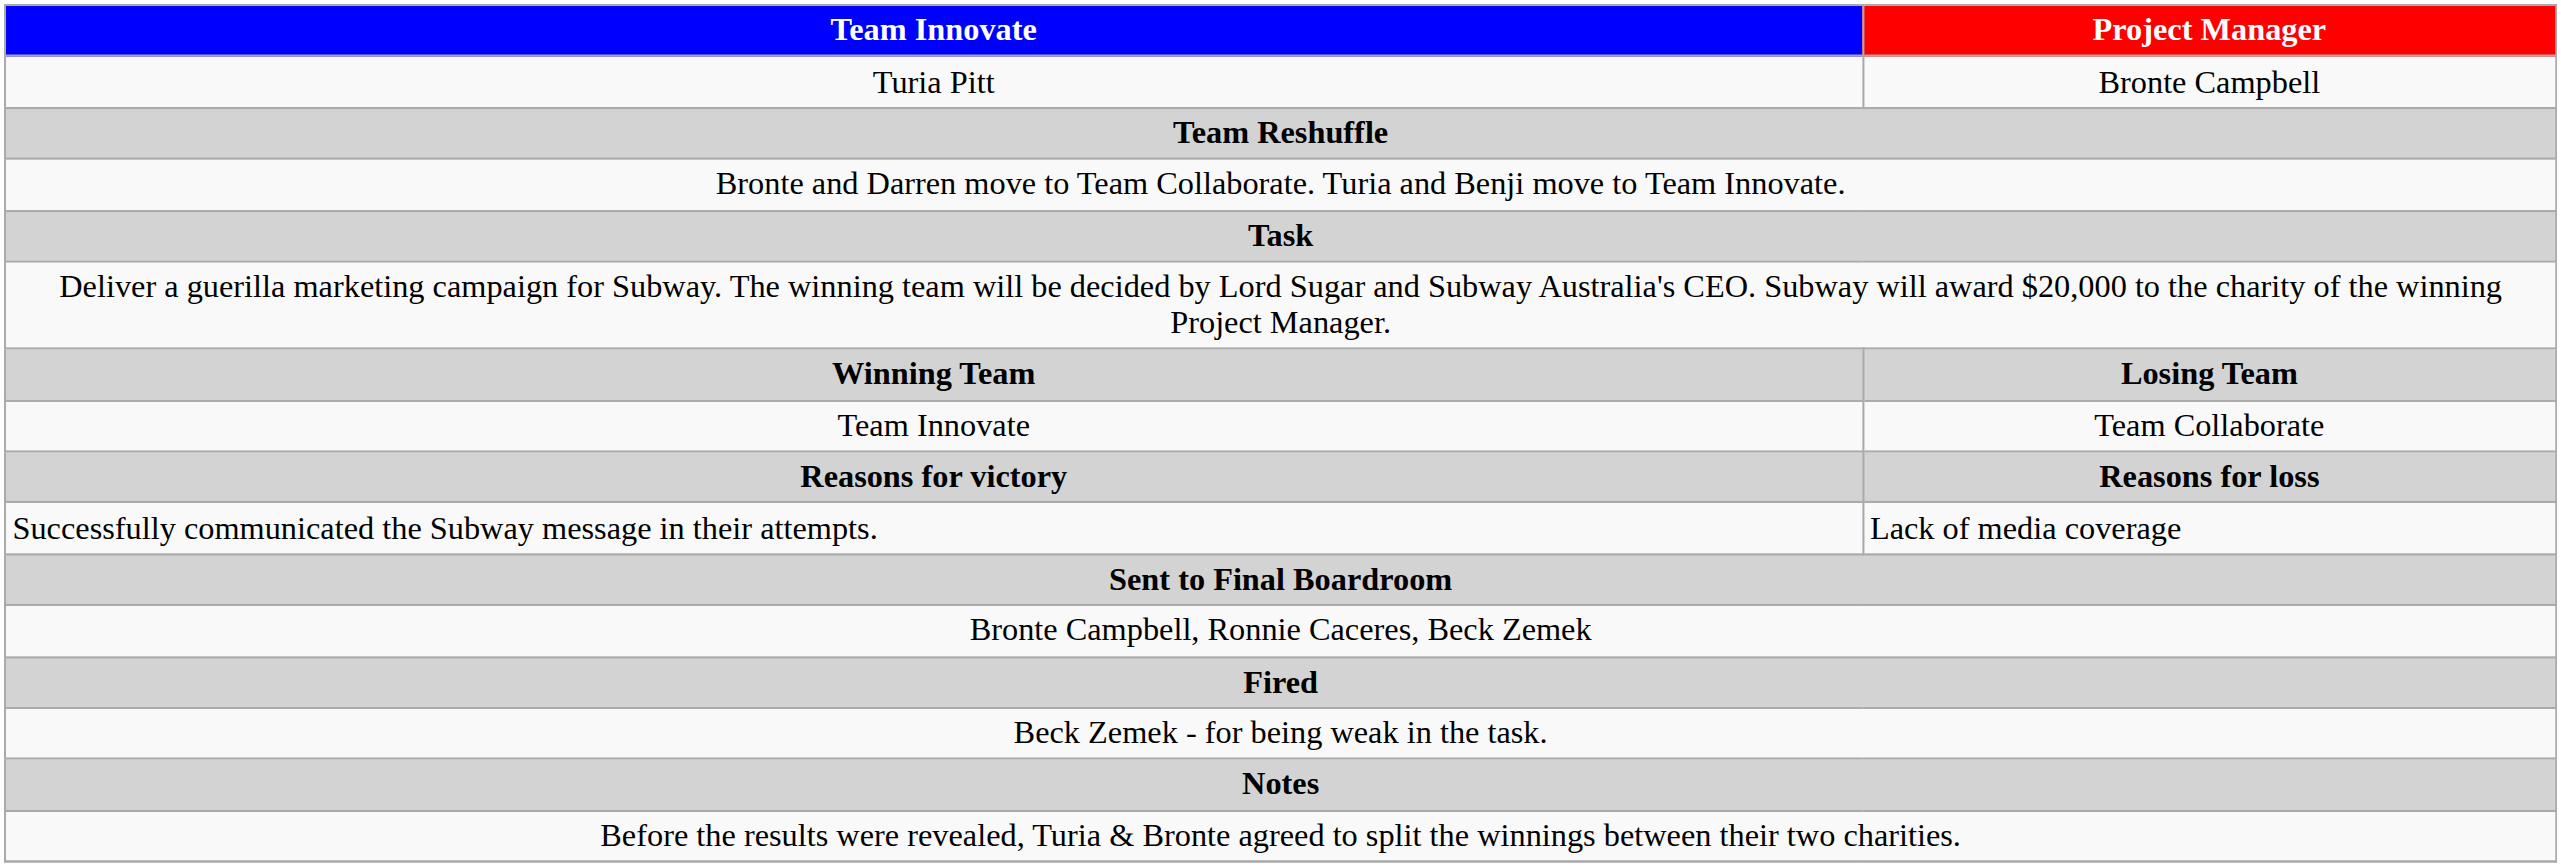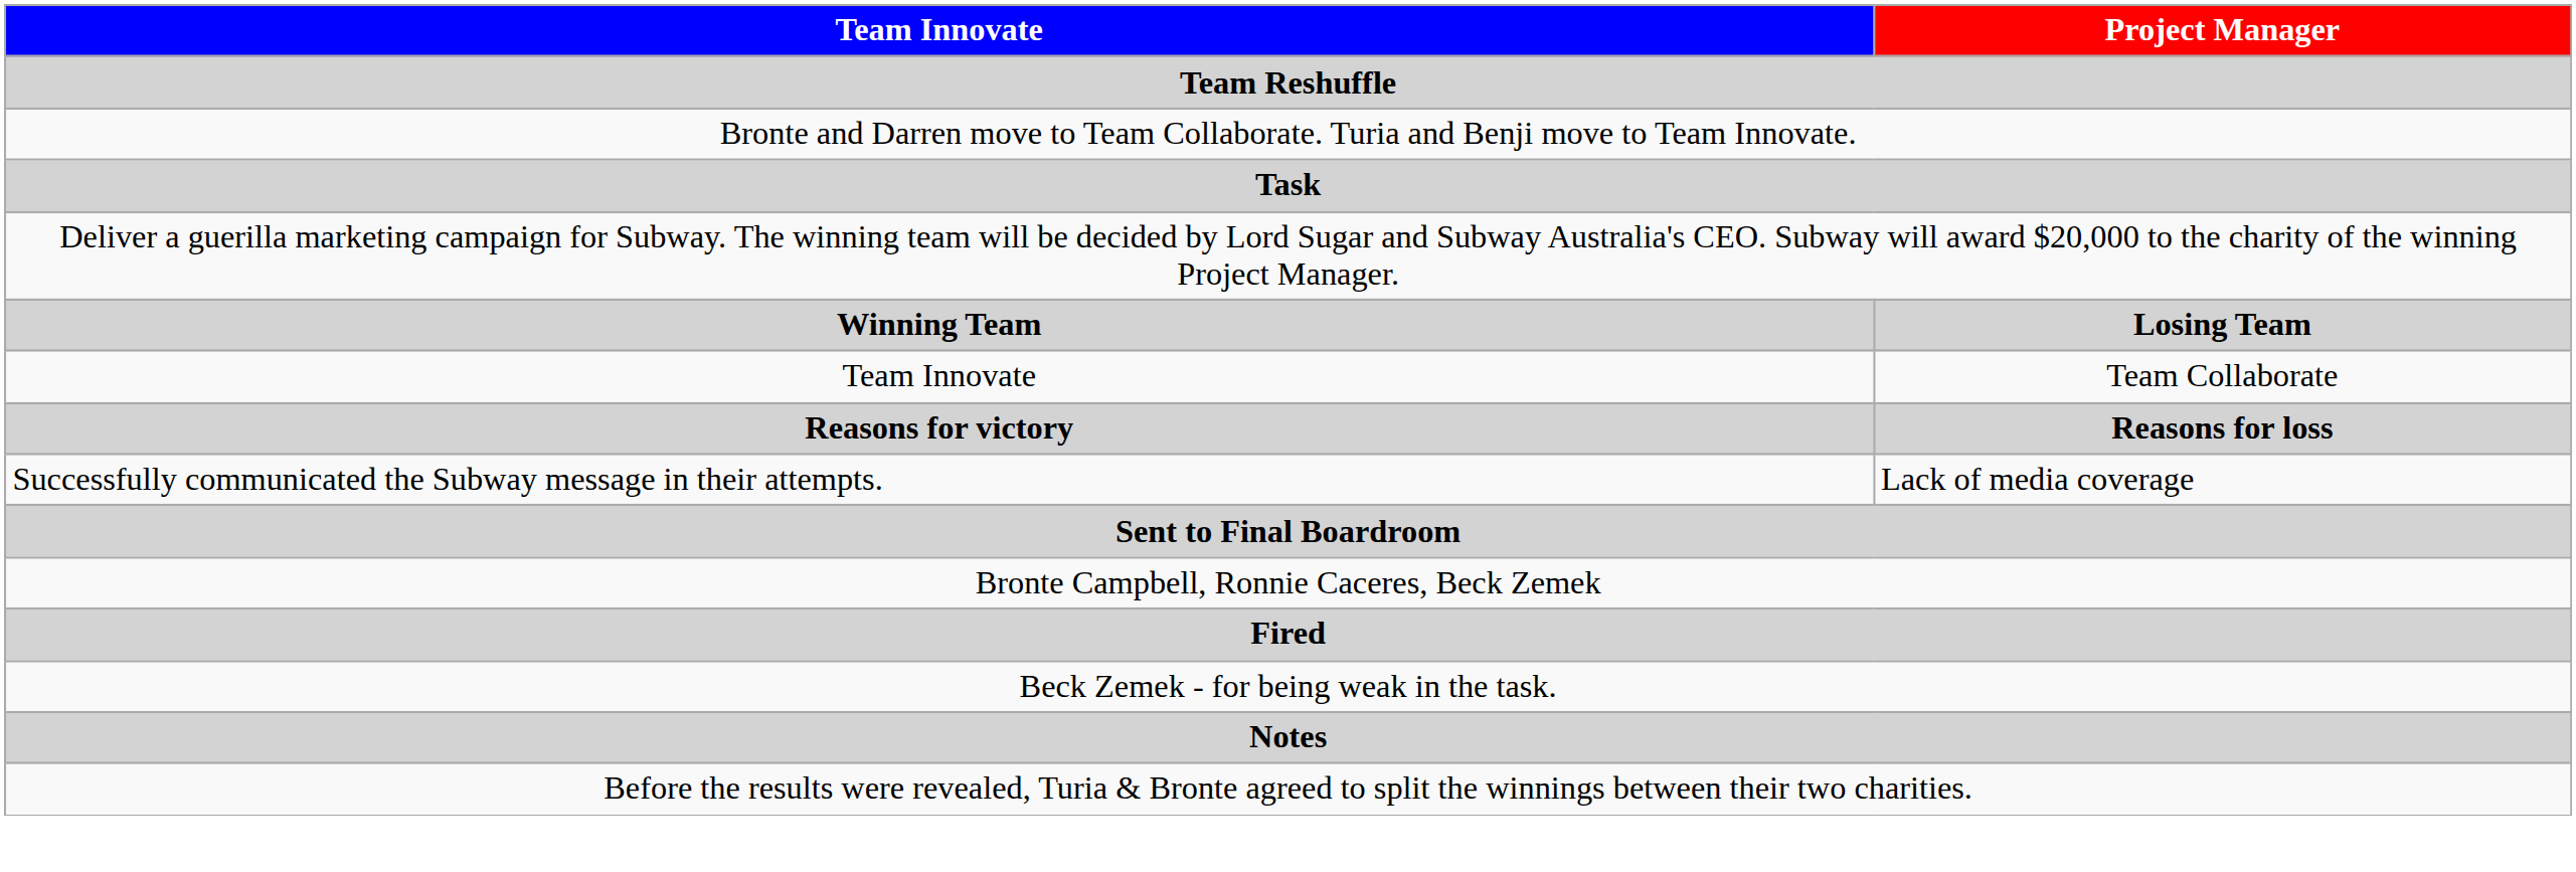- row: Turia Pitt | Bronte Campbell
